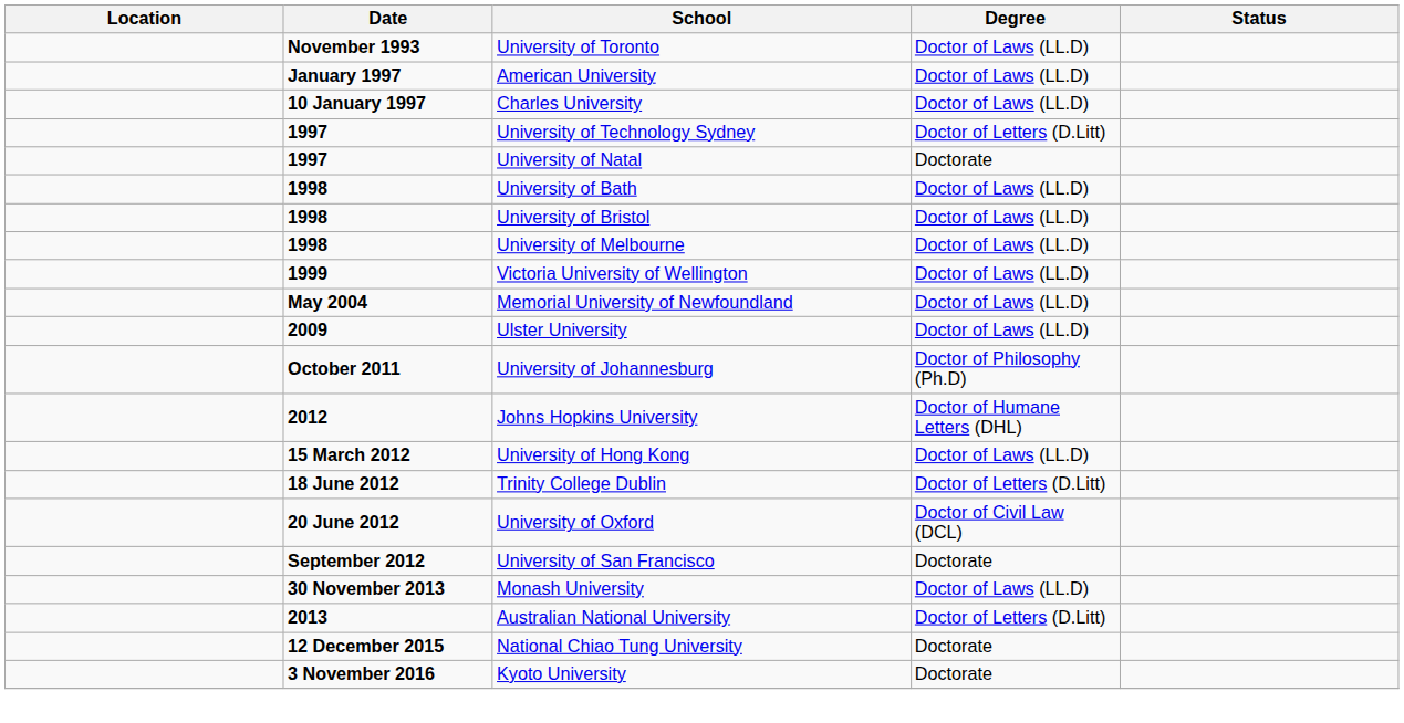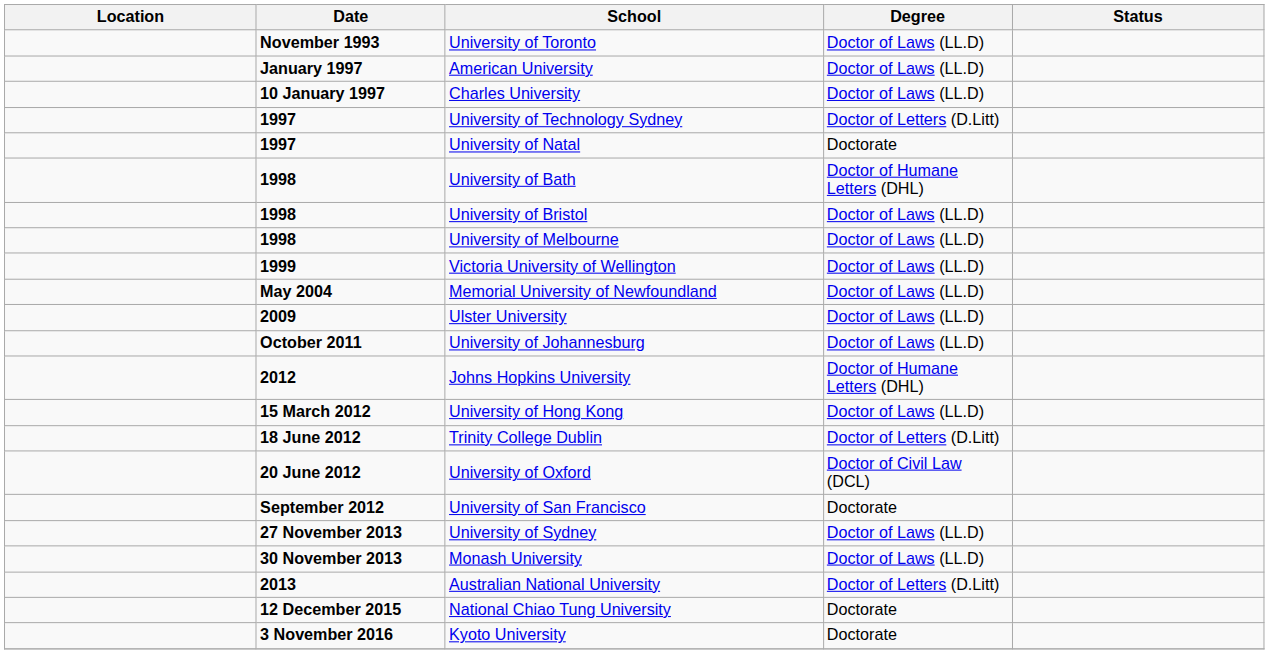University of Bath | Degree: Doctor of Laws (LL.D) -> Doctor of Humane Letters (DHL)
University of Johannesburg | Degree: Doctor of Philosophy (Ph.D) -> Doctor of Laws (LL.D)
+ row: 27 November 2013 | University of Sydney | Doctor of Laws (LL.D)
